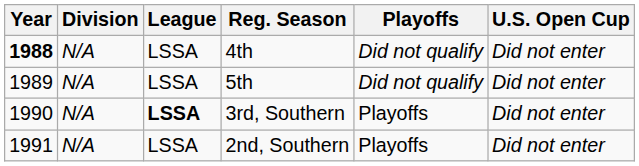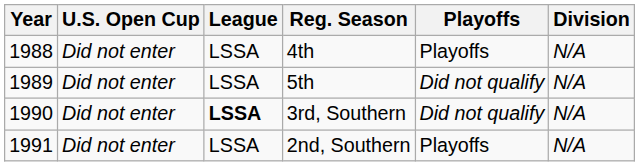columns swapped: Division <-> U.S. Open Cup
4th | Year: bold -> normal
4th | Playoffs: Did not qualify -> Playoffs
3rd, Southern | Playoffs: Playoffs -> Did not qualify
